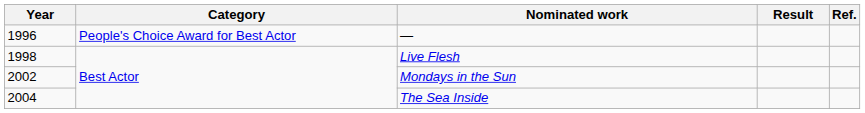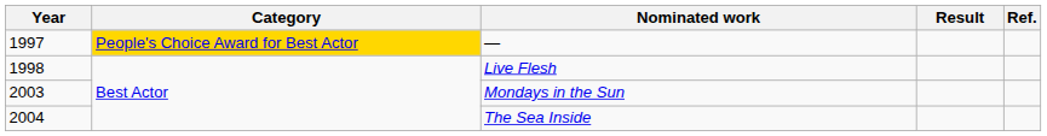— | Year: 1996 -> 1997
— | Category: no background -> gold background
Mondays in the Sun | Year: 2002 -> 2003
